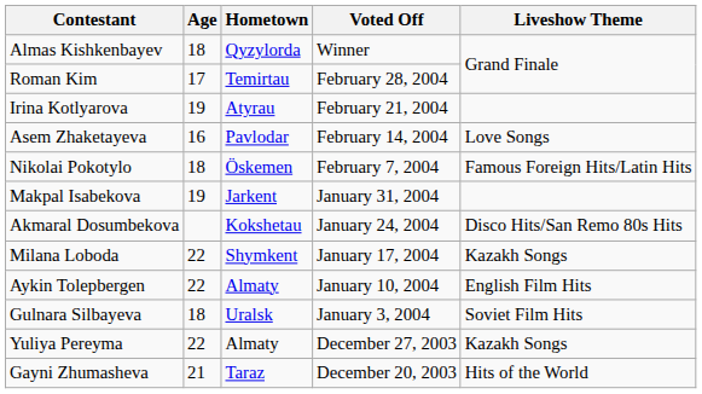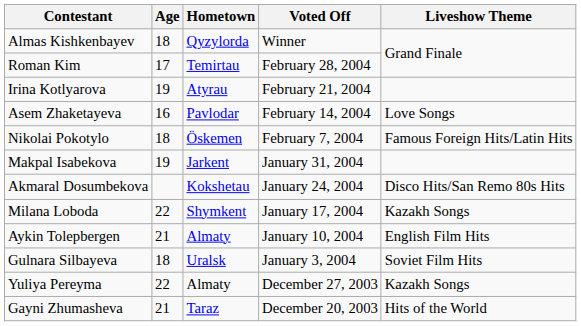Aykin Tolepbergen | Age: 22 -> 21
